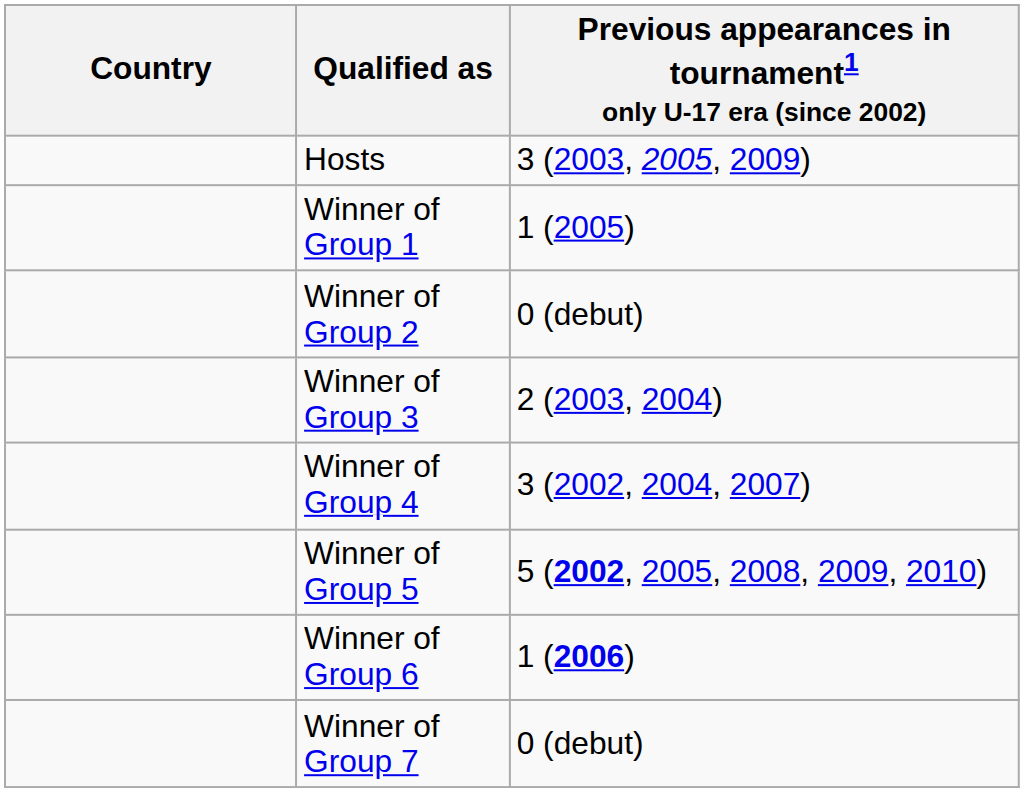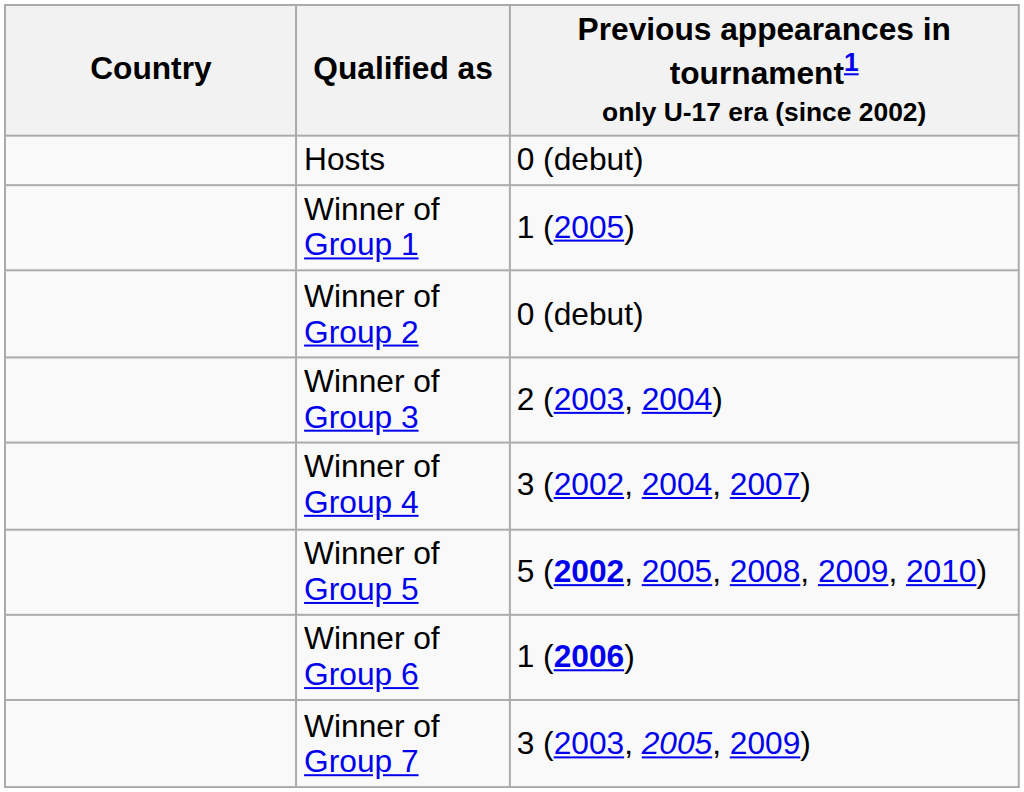Hosts | column 3: 3 (2003, 2005, 2009) -> 0 (debut)
Winner of Group 7 | column 3: 0 (debut) -> 3 (2003, 2005, 2009)
